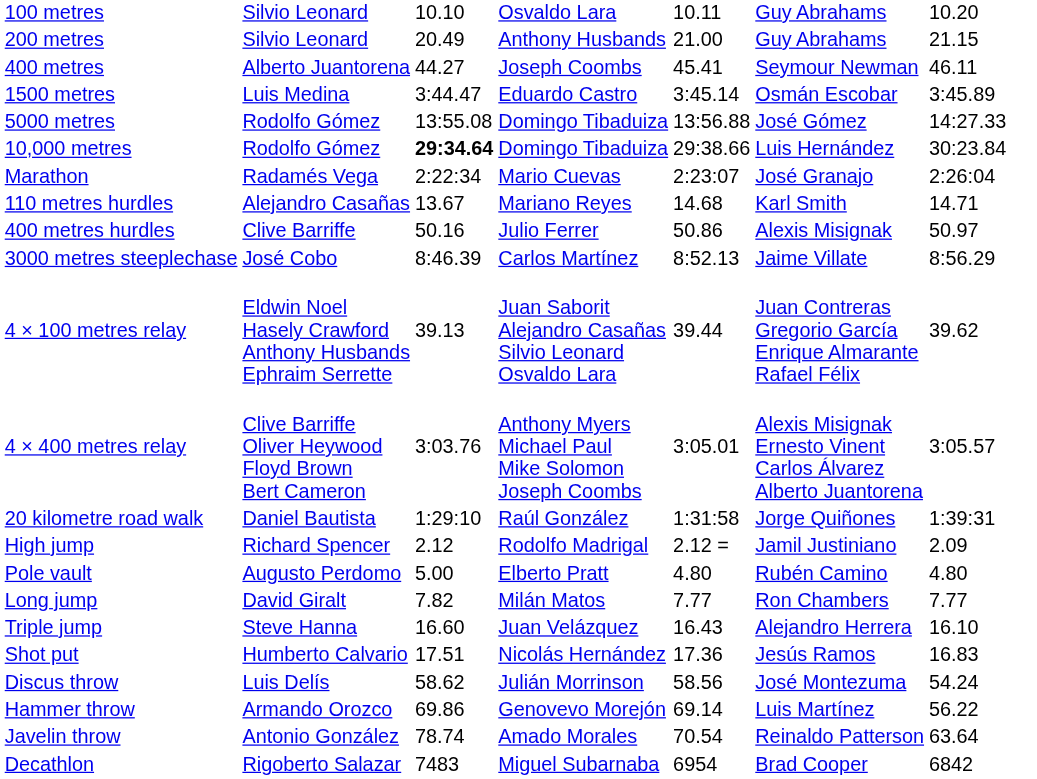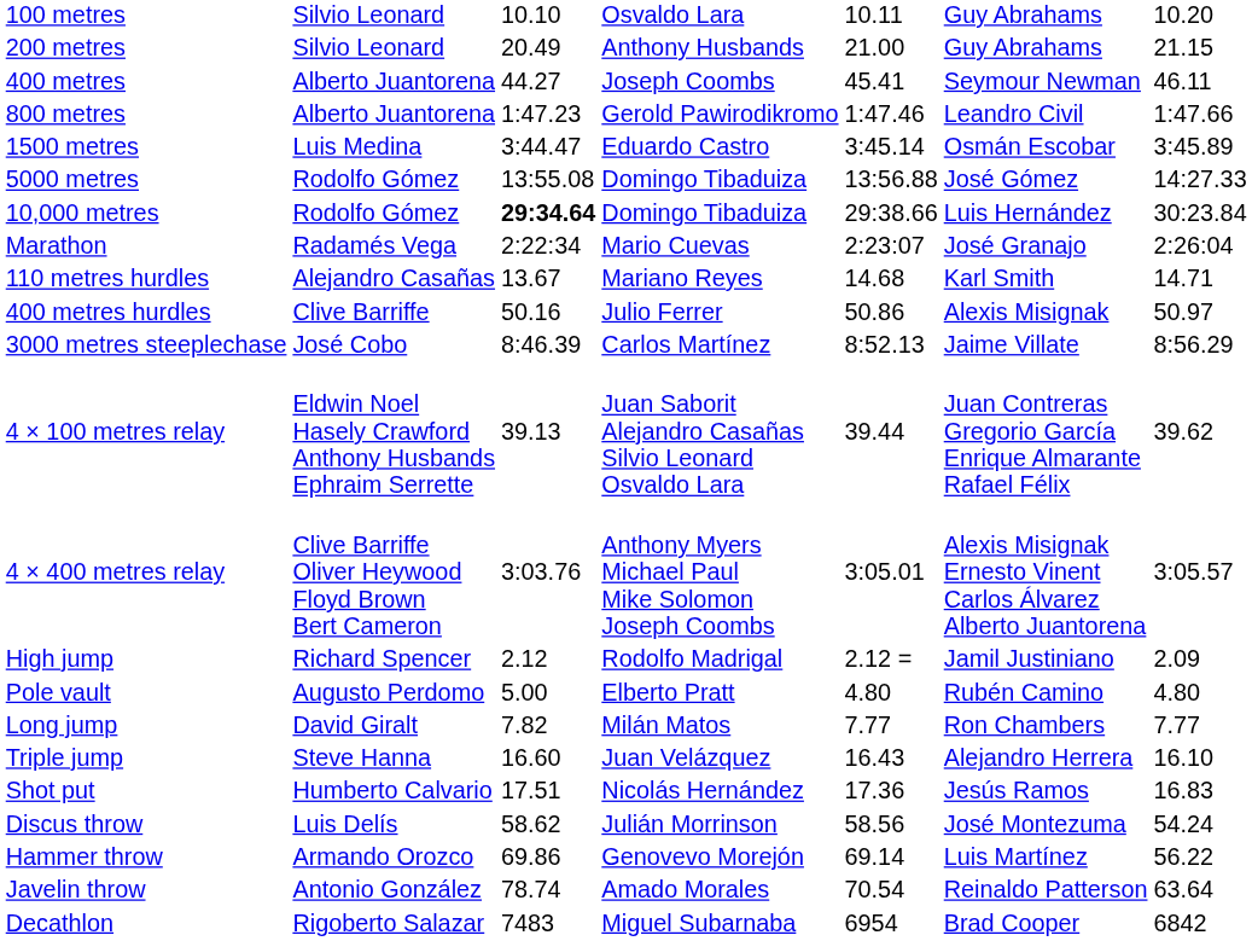+ row: 800 metres | Alberto Juantorena | 1:47.23 | Gerold Pawirodikromo | 1:47.46 | Leandro Civil | 1:47.66
- row: 20 kilometre road walk | Daniel Bautista | 1:29:10 | Raúl González | 1:31:58 | Jorge Quiñones | 1:39:31
